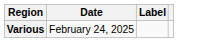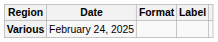+ column: Format
